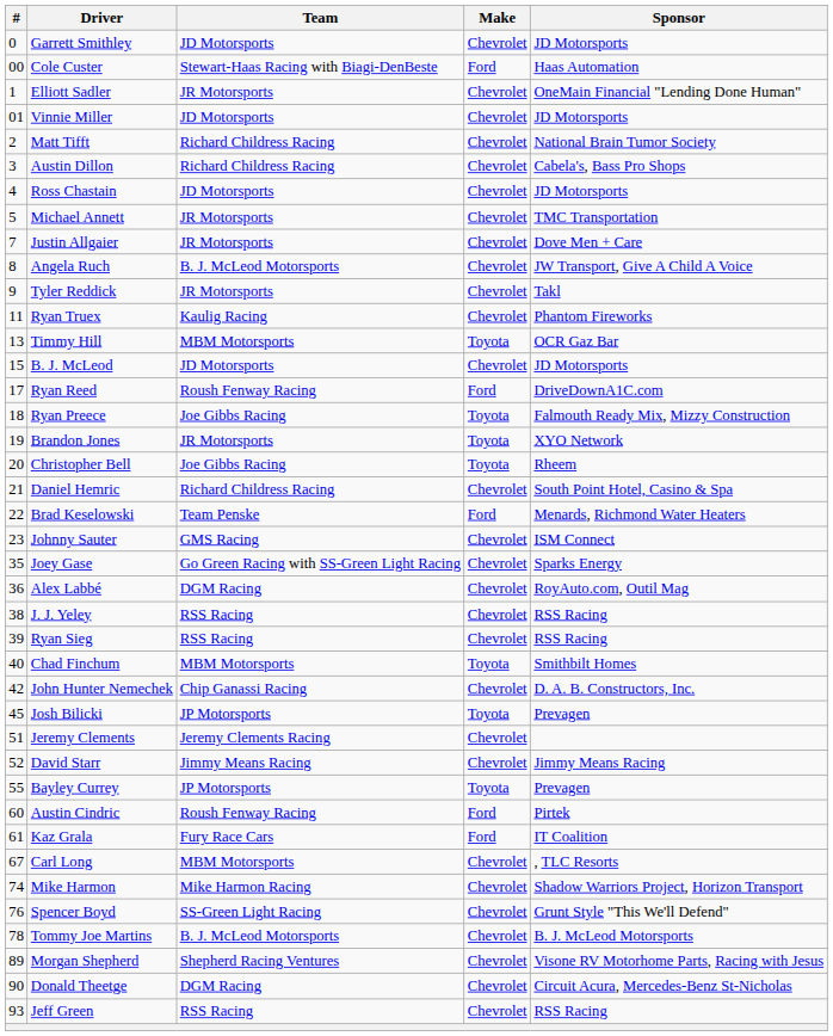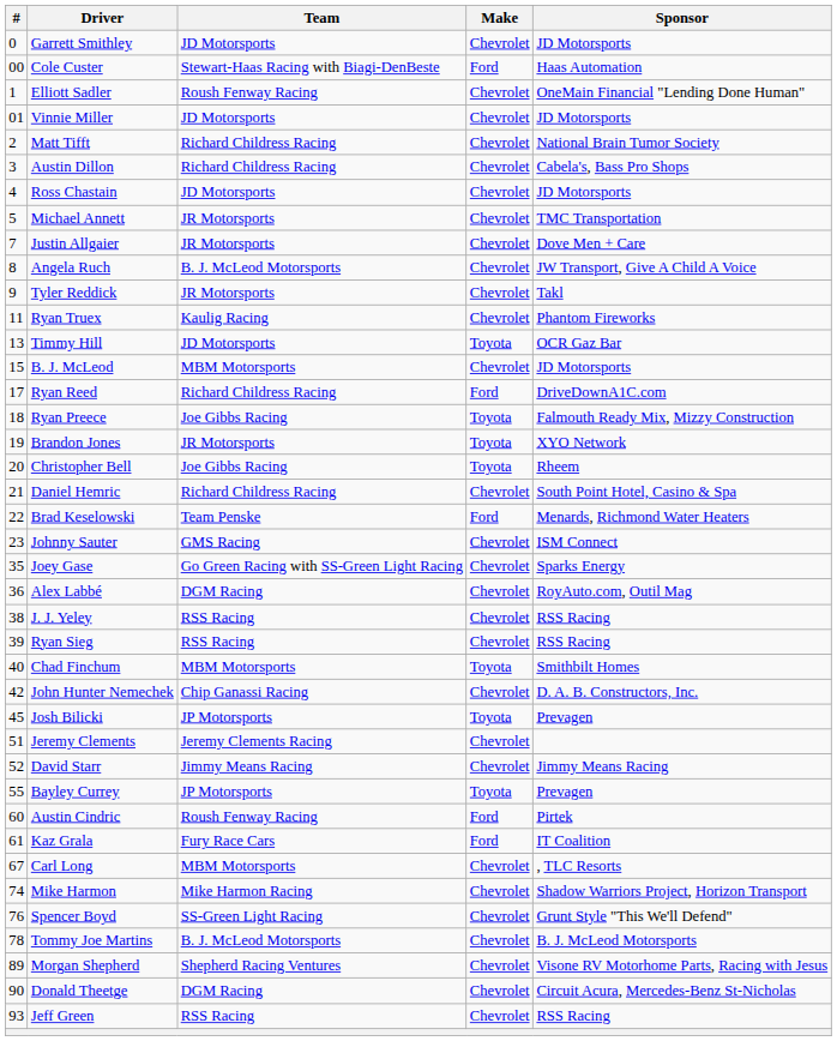Elliott Sadler | Team: JR Motorsports -> Roush Fenway Racing
Timmy Hill | Team: MBM Motorsports -> JD Motorsports
B. J. McLeod | Team: JD Motorsports -> MBM Motorsports
Ryan Reed | Team: Roush Fenway Racing -> Richard Childress Racing
